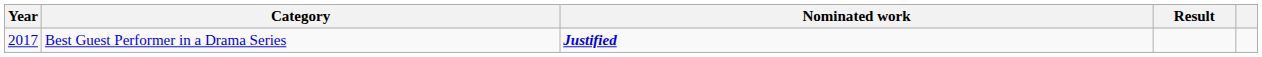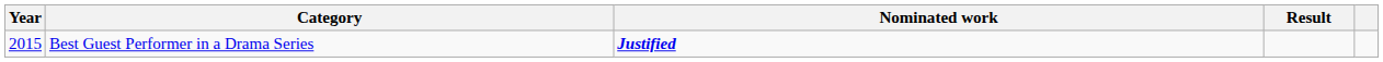Best Guest Performer in a Drama Series | Year: 2017 -> 2015
